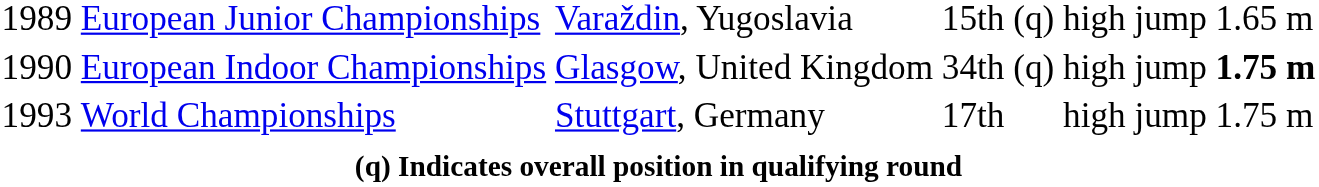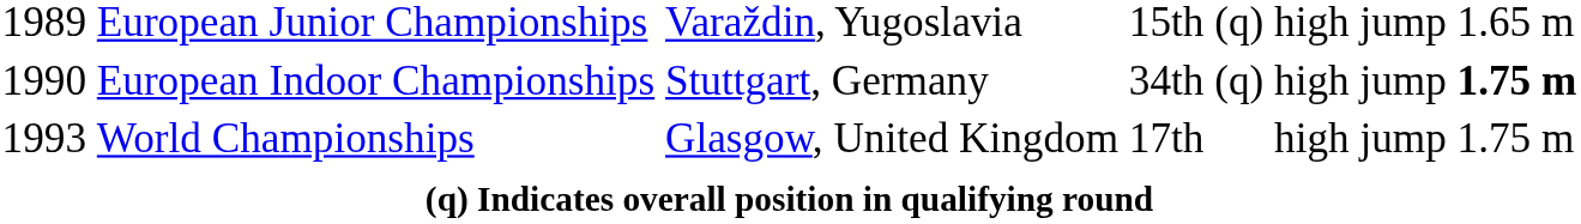European Indoor Championships | column 3: Glasgow, United Kingdom -> Stuttgart, Germany
World Championships | column 3: Stuttgart, Germany -> Glasgow, United Kingdom
